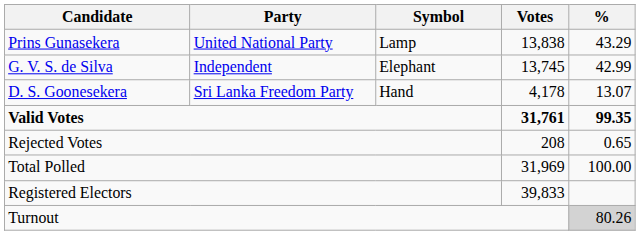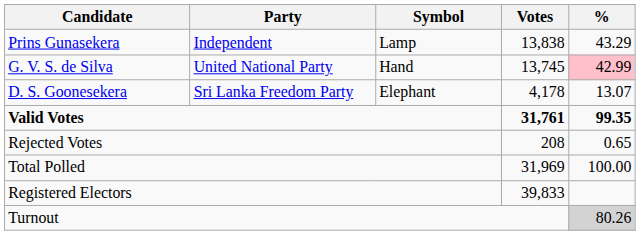Prins Gunasekera | Party: United National Party -> Independent
G. V. S. de Silva | Party: Independent -> United National Party
G. V. S. de Silva | Symbol: Elephant -> Hand
G. V. S. de Silva | %: no background -> pink background
D. S. Goonesekera | Symbol: Hand -> Elephant
